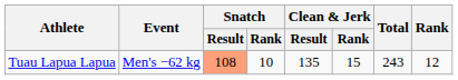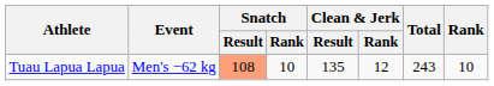Tuau Lapua Lapua | Clean & Jerk / Rank: 15 -> 12
Tuau Lapua Lapua | Rank: 12 -> 10
